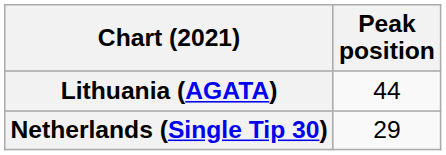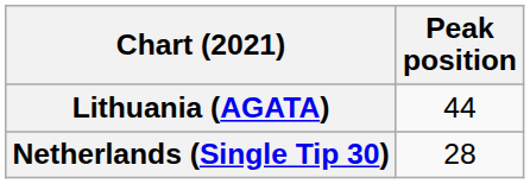Netherlands (Single Tip 30) | Peak position: 29 -> 28
